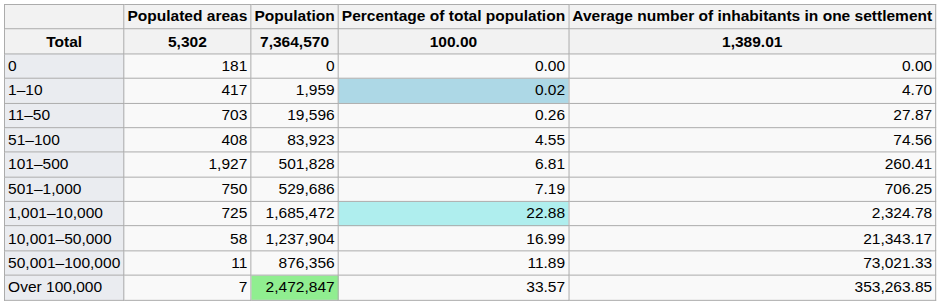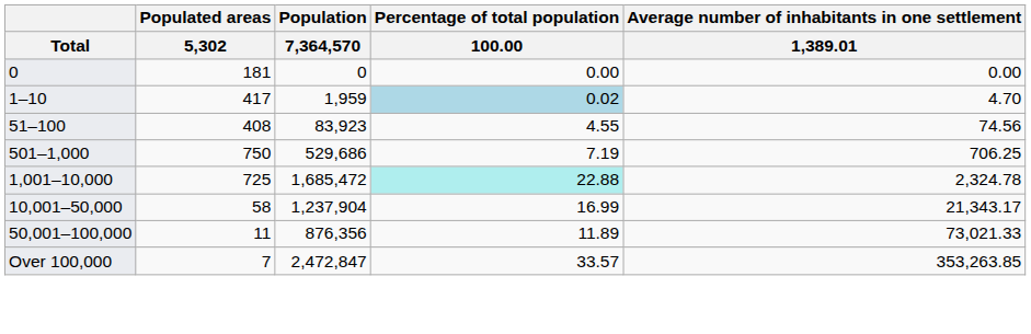- row: 11–50 | 703 | 19,596 | 0.26 | 27.87
- row: 101–500 | 1,927 | 501,828 | 6.81 | 260.41
Over 100,000 | Population / 7,364,570: lightgreen background -> no background
